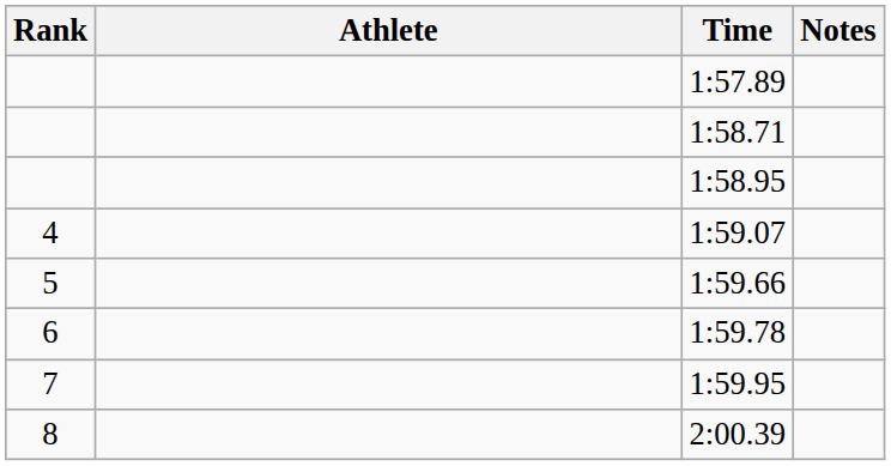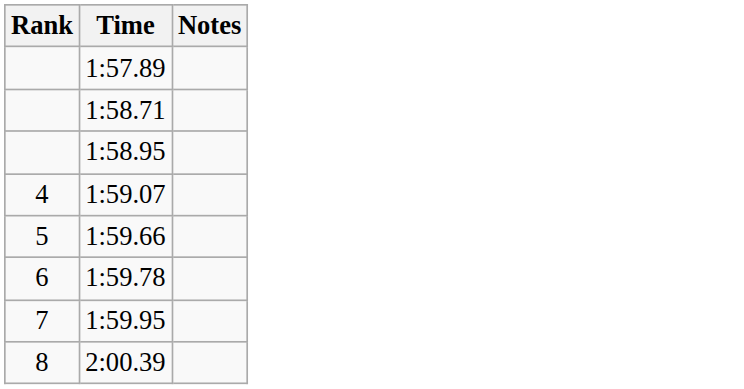- column: Athlete
